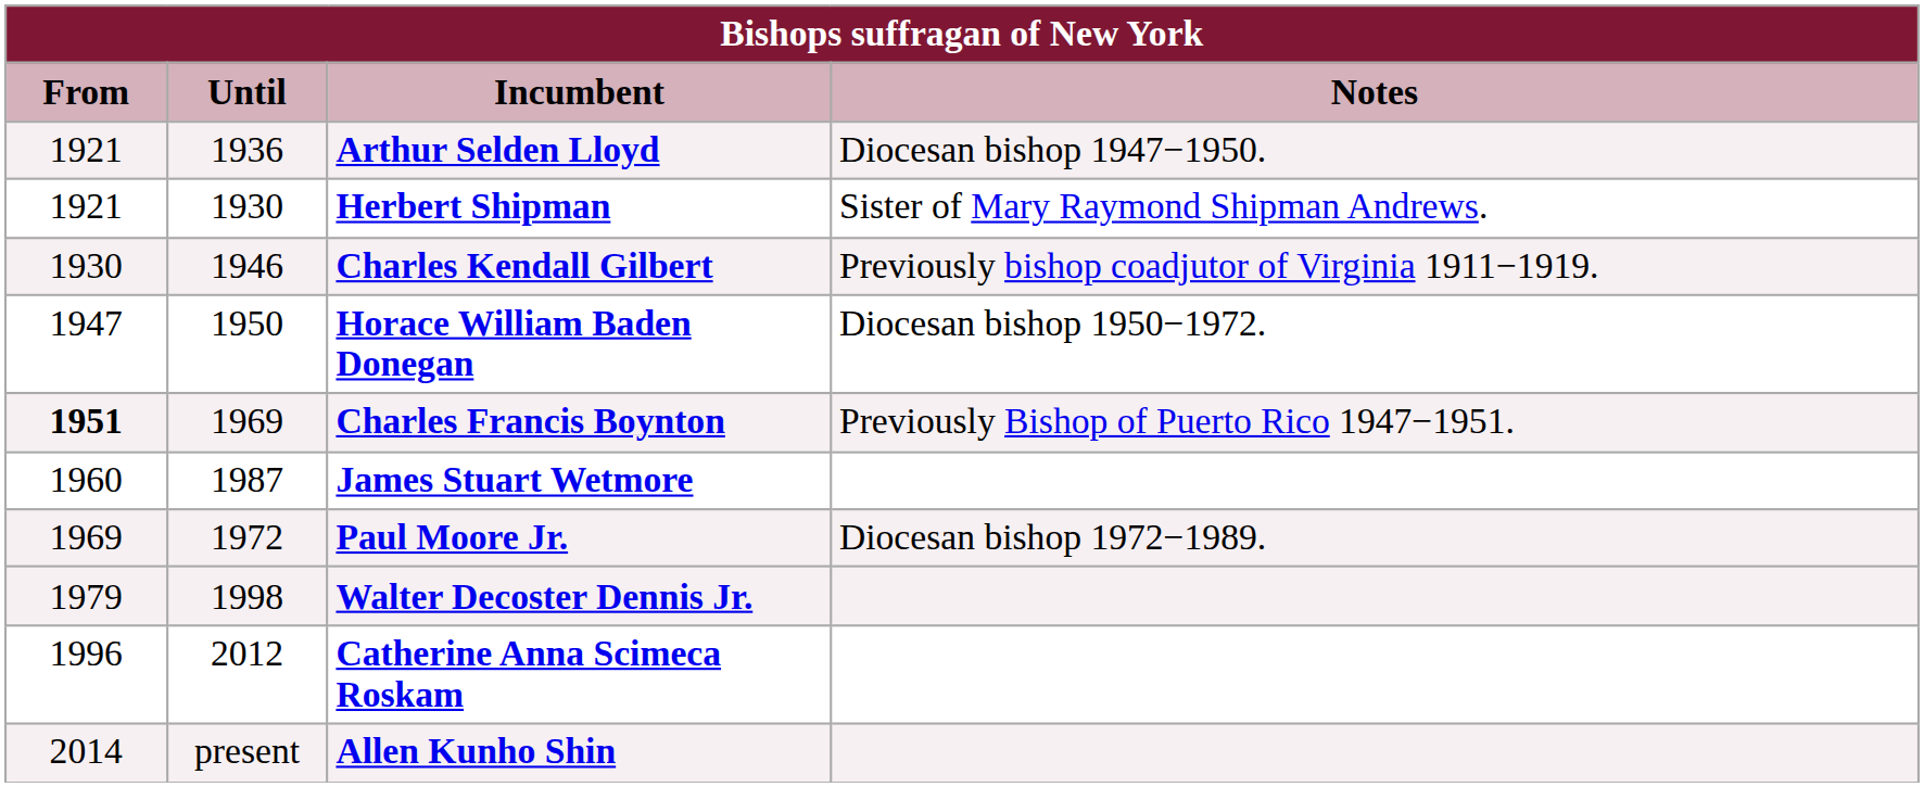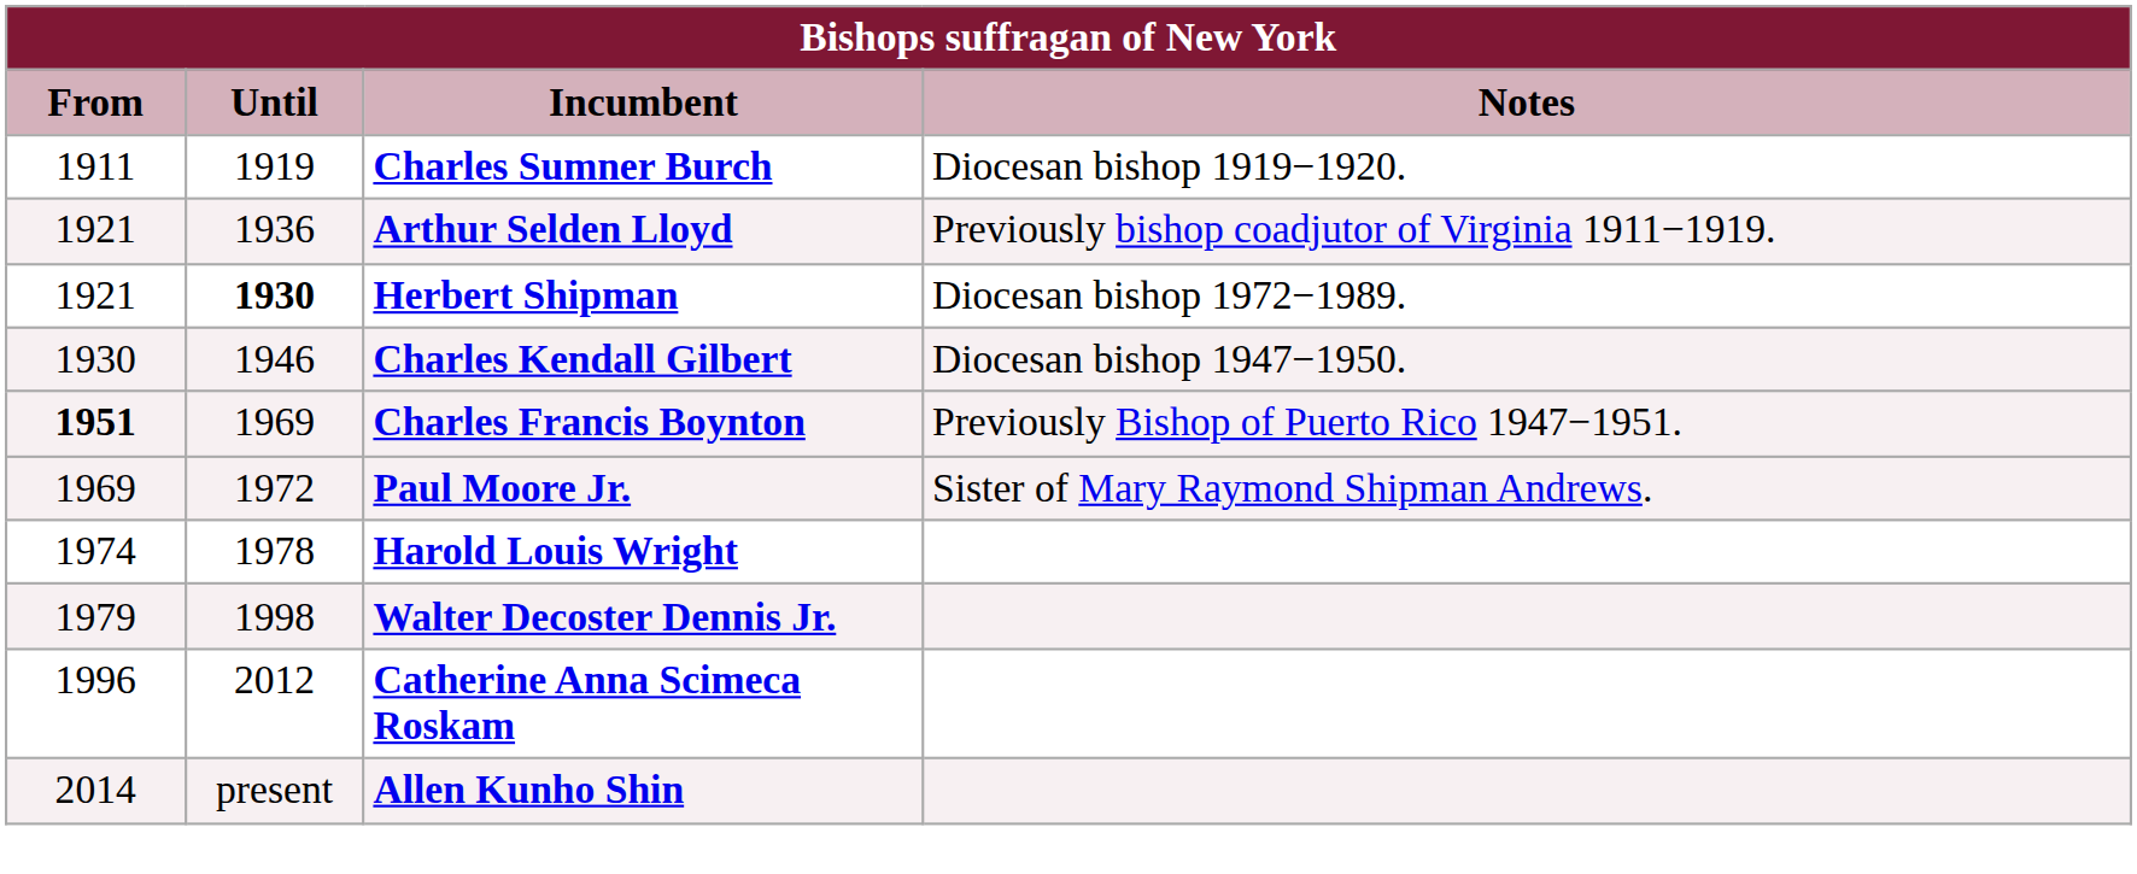+ row: 1911 | 1919 | Charles Sumner Burch | Diocesan bishop 1919−1920.
Arthur Selden Lloyd | Notes: Diocesan bishop 1947−1950. -> Previously bishop coadjutor of Virginia 1911−1919.
Herbert Shipman | Until: normal -> bold
Herbert Shipman | Notes: Sister of Mary Raymond Shipman Andrews. -> Diocesan bishop 1972−1989.
Charles Kendall Gilbert | Notes: Previously bishop coadjutor of Virginia 1911−1919. -> Diocesan bishop 1947−1950.
- row: 1947 | 1950 | Horace William Baden Donegan | Diocesan bishop 1950−1972.
- row: 1960 | 1987 | James Stuart Wetmore
Paul Moore Jr. | Notes: Diocesan bishop 1972−1989. -> Sister of Mary Raymond Shipman Andrews.
+ row: 1974 | 1978 | Harold Louis Wright
